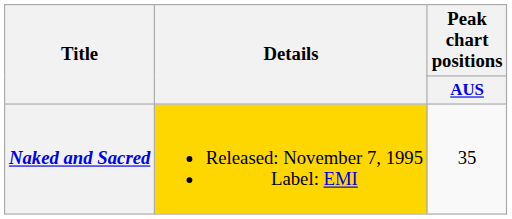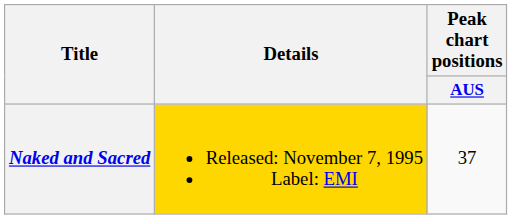Naked and Sacred | Peak chart positions / AUS: 35 -> 37
